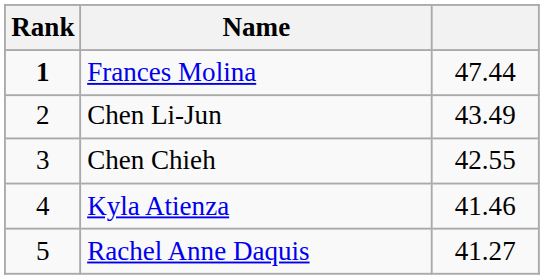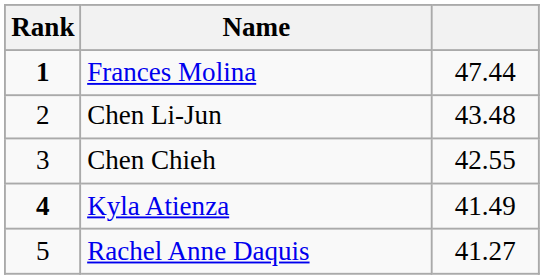Chen Li-Jun | column 3: 43.49 -> 43.48
Kyla Atienza | Rank: normal -> bold
Kyla Atienza | column 3: 41.46 -> 41.49
